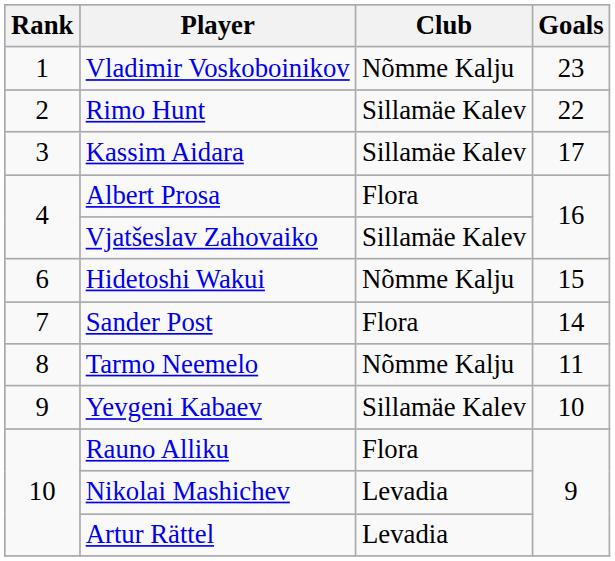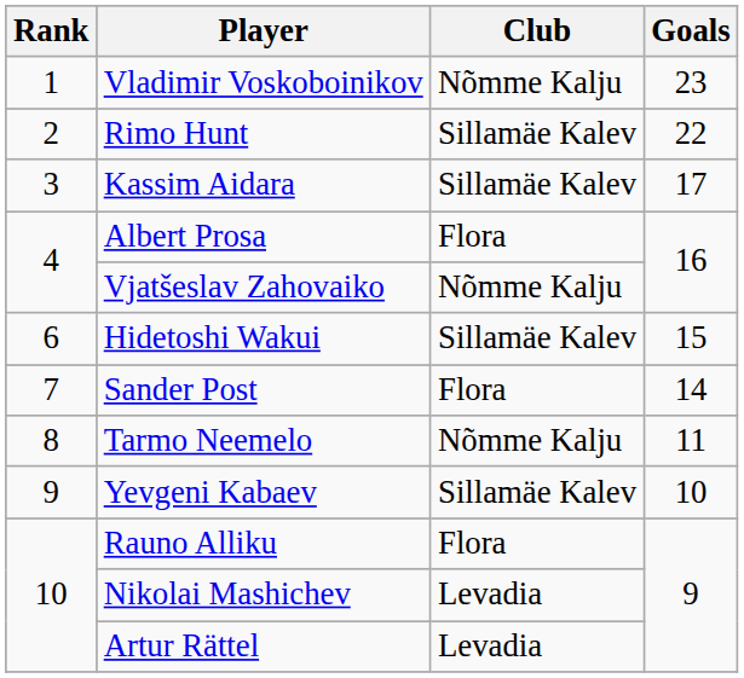Vjatšeslav Zahovaiko | Club: Sillamäe Kalev -> Nõmme Kalju
Hidetoshi Wakui | Club: Nõmme Kalju -> Sillamäe Kalev
